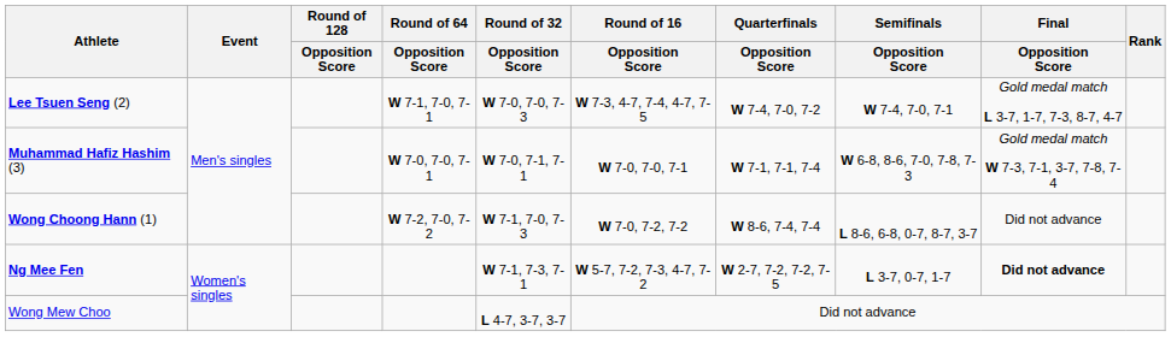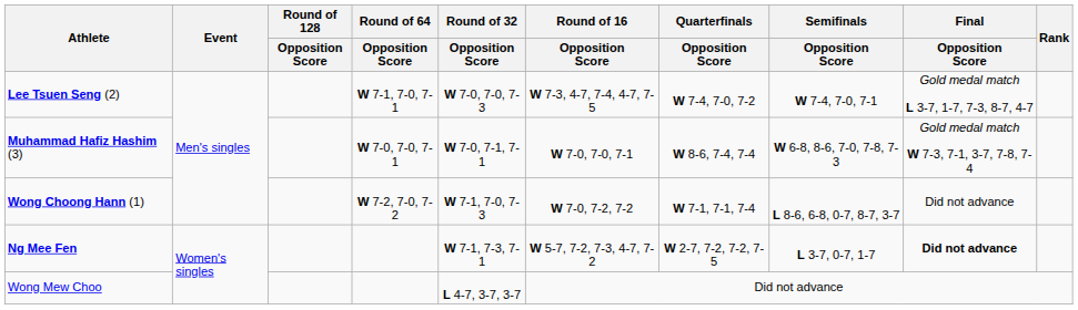Muhammad Hafiz Hashim (3) | Quarterfinals / Opposition Score: W 7-1, 7-1, 7-4 -> W 8-6, 7-4, 7-4
Wong Choong Hann (1) | Quarterfinals / Opposition Score: W 8-6, 7-4, 7-4 -> W 7-1, 7-1, 7-4
